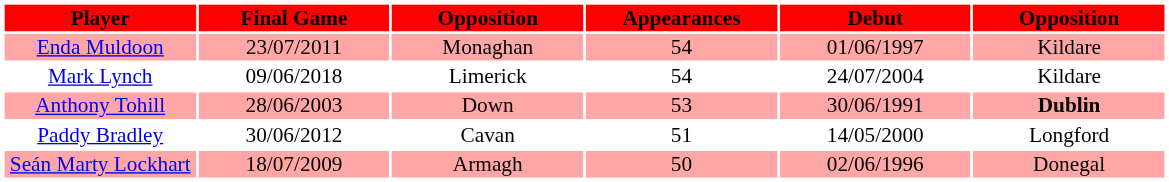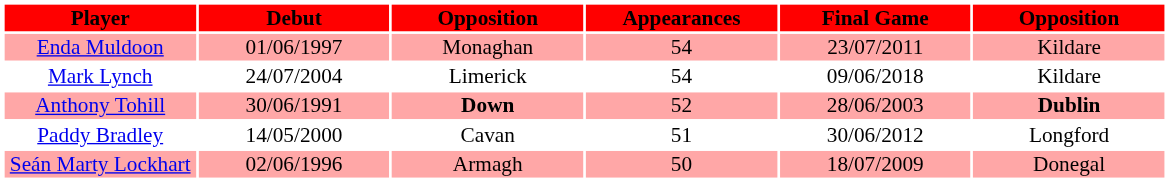columns swapped: Debut <-> Final Game
Anthony Tohill | column 3: normal -> bold
Anthony Tohill | Appearances: 53 -> 52
